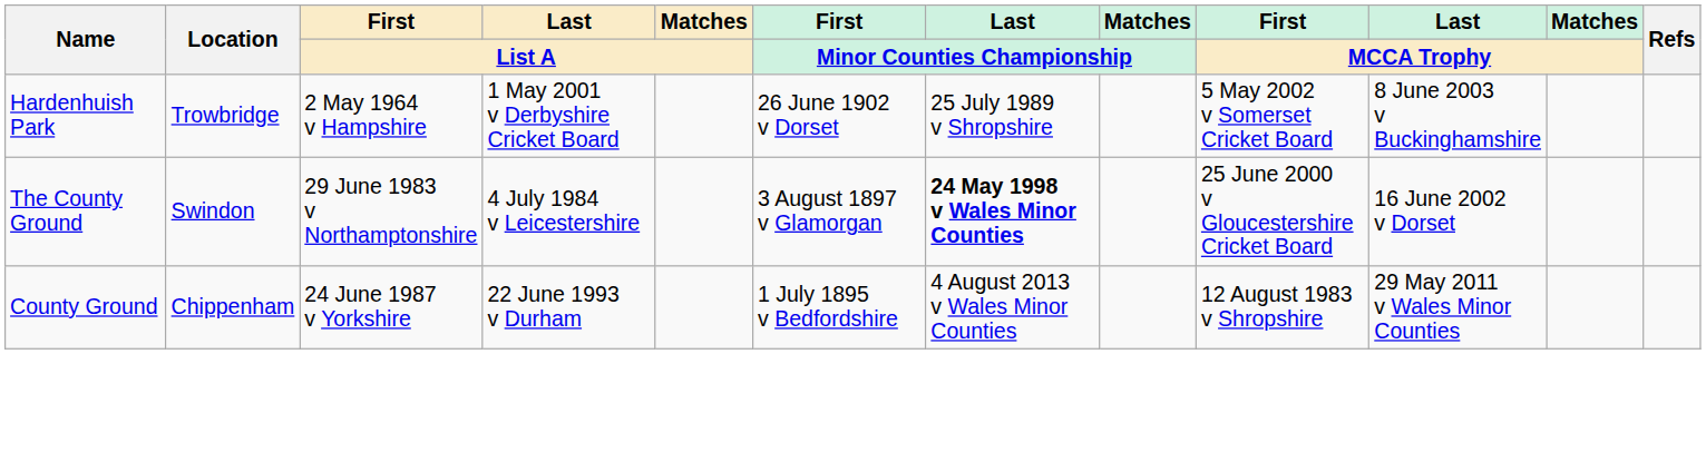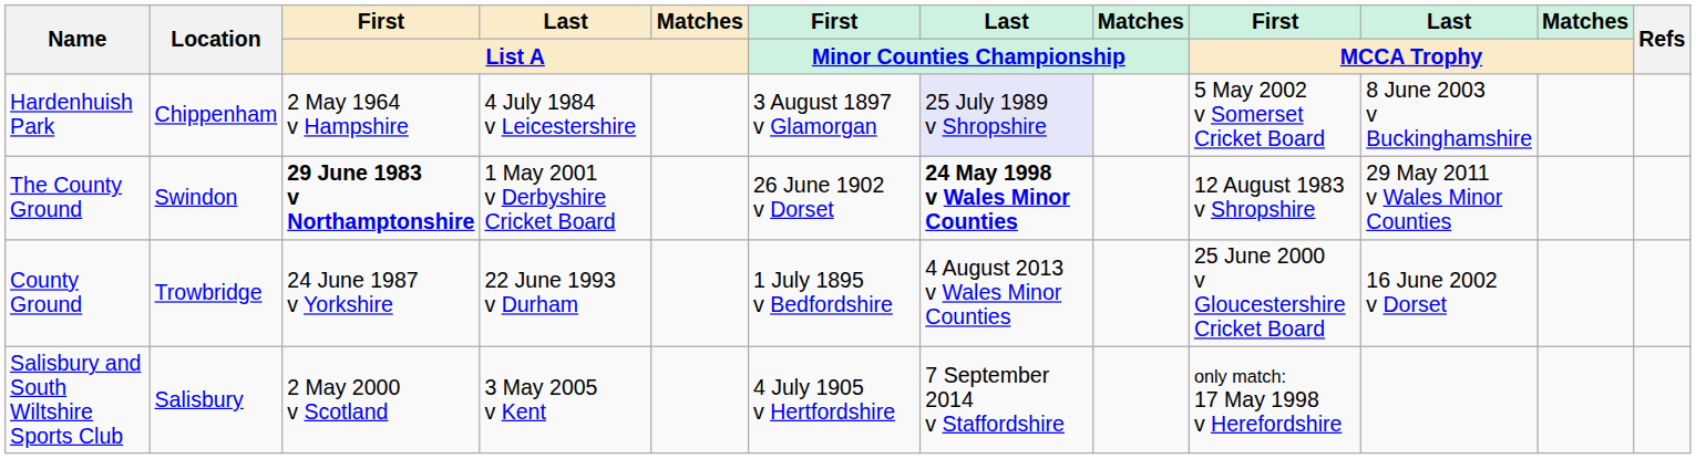Hardenhuish Park | Location: Trowbridge -> Chippenham
Hardenhuish Park | Last / List A: 1 May 2001 v Derbyshire Cricket Board -> 4 July 1984 v Leicestershire
Hardenhuish Park | First / Minor Counties Championship: 26 June 1902 v Dorset -> 3 August 1897 v Glamorgan
Hardenhuish Park | Last / Minor Counties Championship: no background -> lavender background
The County Ground | First / List A: normal -> bold
The County Ground | Last / List A: 4 July 1984 v Leicestershire -> 1 May 2001 v Derbyshire Cricket Board
The County Ground | First / Minor Counties Championship: 3 August 1897 v Glamorgan -> 26 June 1902 v Dorset
The County Ground | First / MCCA Trophy: 25 June 2000 v Gloucestershire Cricket Board -> 12 August 1983 v Shropshire
The County Ground | Last / MCCA Trophy: 16 June 2002 v Dorset -> 29 May 2011 v Wales Minor Counties
County Ground | Location: Chippenham -> Trowbridge
County Ground | First / MCCA Trophy: 12 August 1983 v Shropshire -> 25 June 2000 v Gloucestershire Cricket Board
County Ground | Last / MCCA Trophy: 29 May 2011 v Wales Minor Counties -> 16 June 2002 v Dorset
+ row: Salisbury and South Wiltshire Sports Club | Salisbury | 2 May 2000 v Scotland | 3 May 2005 v Kent | 4 July 1905 v Hertfordshire | 7 September 2014 v Staffordshire | only match: 17 May 1998 v Herefordshire
